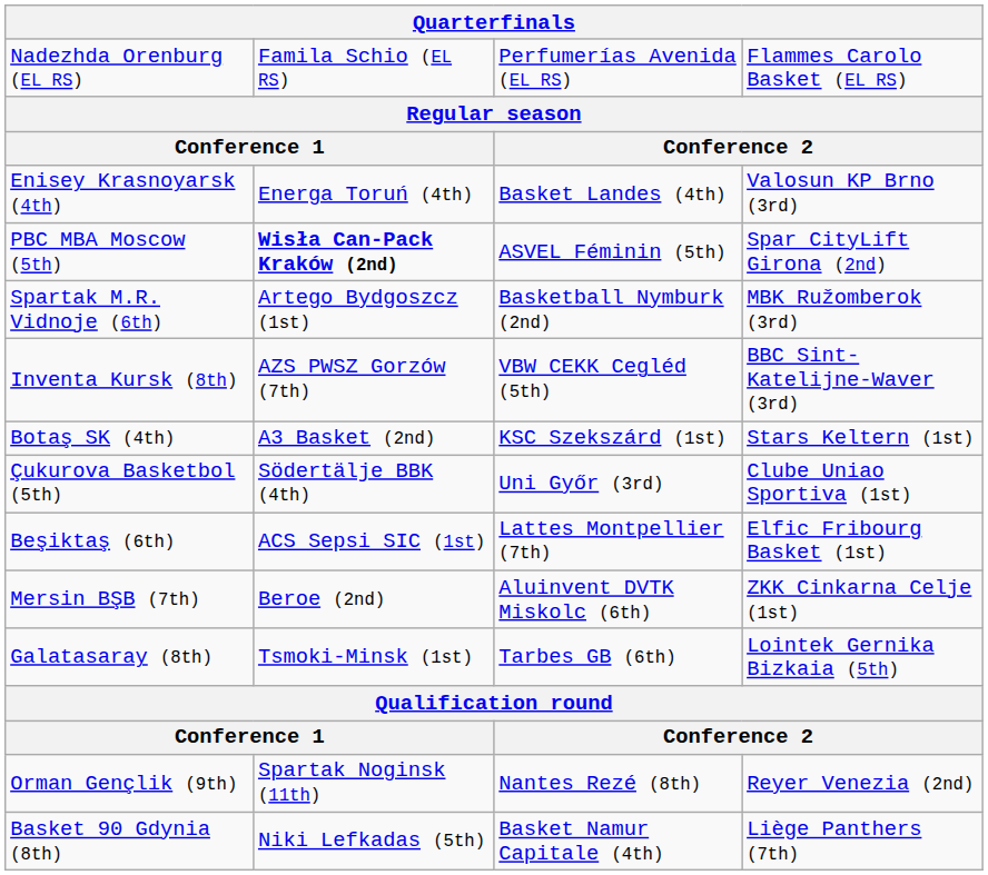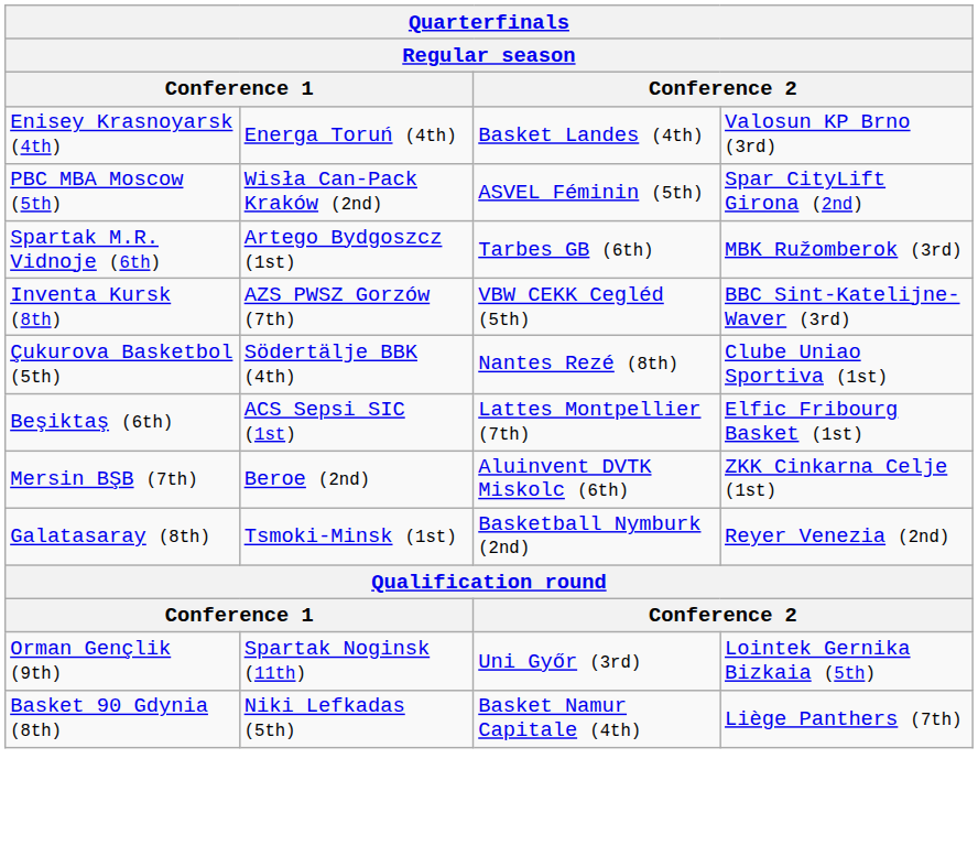- row: Nadezhda Orenburg (EL RS) | Famila Schio (EL RS) | Perfumerías Avenida (EL RS) | Flammes Carolo Basket (EL RS)
PBC MBA Moscow (5th) | column 2: bold -> normal
Spartak M.R. Vidnoje (6th) | column 3: Basketball Nymburk (2nd) -> Tarbes GB (6th)
- row: Botaş SK (4th) | A3 Basket (2nd) | KSC Szekszárd (1st) | Stars Keltern (1st)
Çukurova Basketbol (5th) | column 3: Uni Győr (3rd) -> Nantes Rezé (8th)
Galatasaray (8th) | column 3: Tarbes GB (6th) -> Basketball Nymburk (2nd)
Galatasaray (8th) | column 4: Lointek Gernika Bizkaia (5th) -> Reyer Venezia (2nd)
Orman Gençlik (9th) | column 3: Nantes Rezé (8th) -> Uni Győr (3rd)
Orman Gençlik (9th) | column 4: Reyer Venezia (2nd) -> Lointek Gernika Bizkaia (5th)
